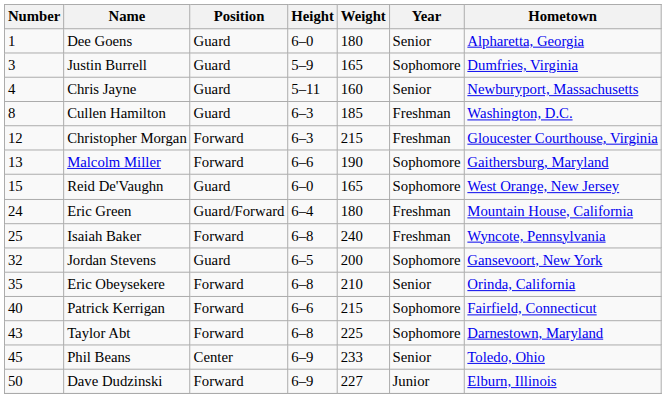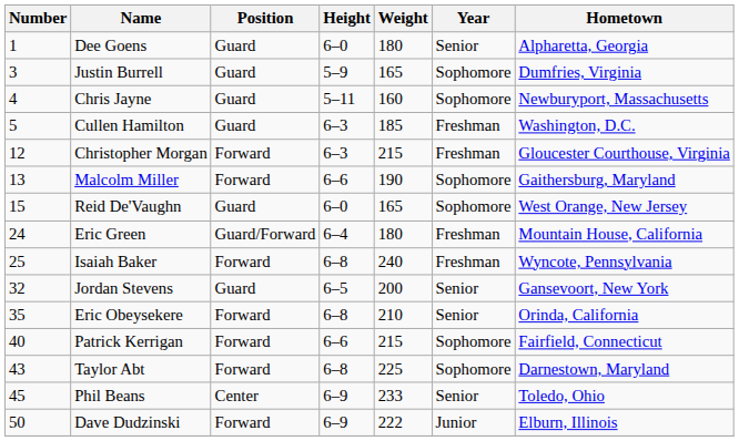Chris Jayne | Year: Senior -> Sophomore
Cullen Hamilton | Number: 8 -> 5
Jordan Stevens | Year: Sophomore -> Senior
Dave Dudzinski | Weight: 227 -> 222
